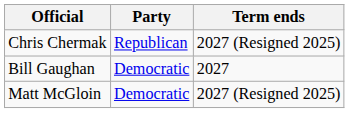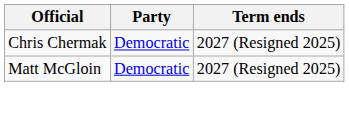Chris Chermak | Party: Republican -> Democratic
- row: Bill Gaughan | Democratic | 2027
